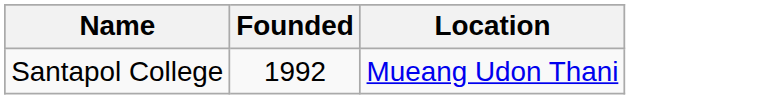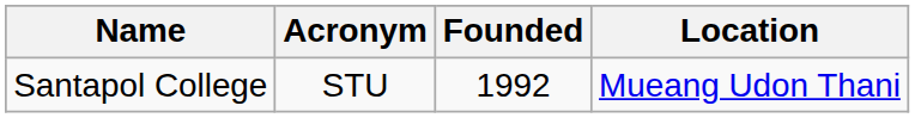+ column: Acronym | STU
